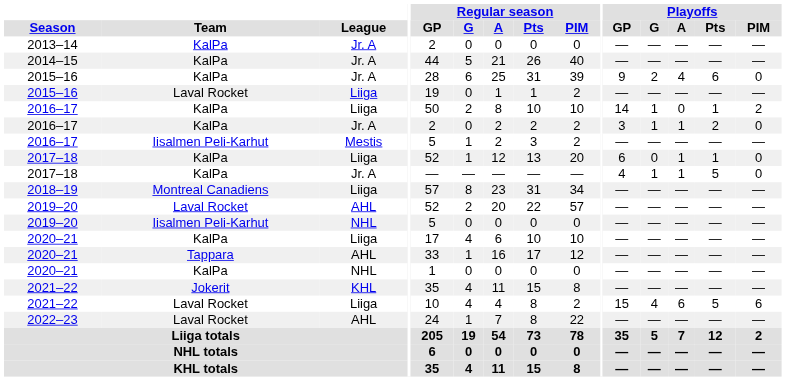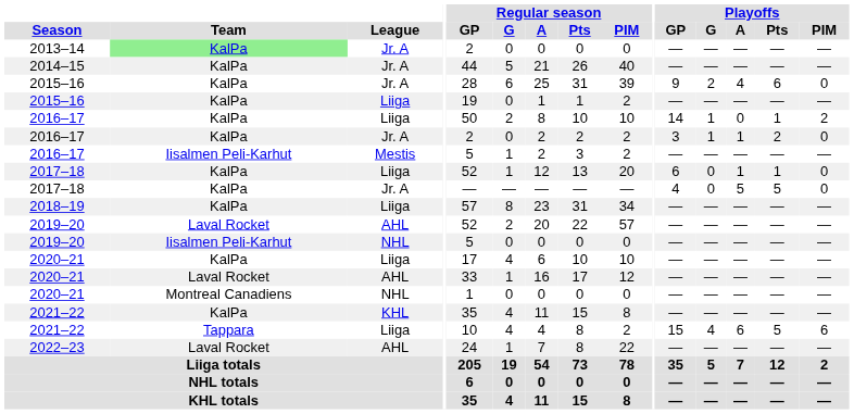2013–14 | Team: no background -> lightgreen background
2015–16 / Liiga | Team: Laval Rocket -> KalPa
2017–18 / Jr. A | Playoffs / G: 1 -> 0
2017–18 / Jr. A | Playoffs / A: 1 -> 5
2018–19 | Team: Montreal Canadiens -> KalPa
2020–21 / AHL | Team: Tappara -> Laval Rocket
2020–21 / NHL | Team: KalPa -> Montreal Canadiens
2021–22 / KHL | Team: Jokerit -> KalPa
2021–22 / Liiga | Team: Laval Rocket -> Tappara
